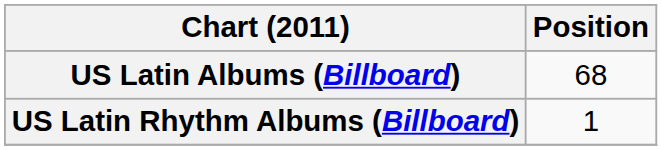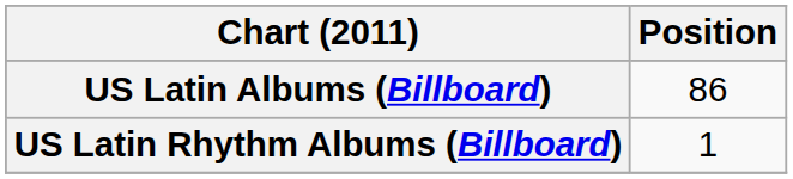US Latin Albums (Billboard) | Position: 68 -> 86
